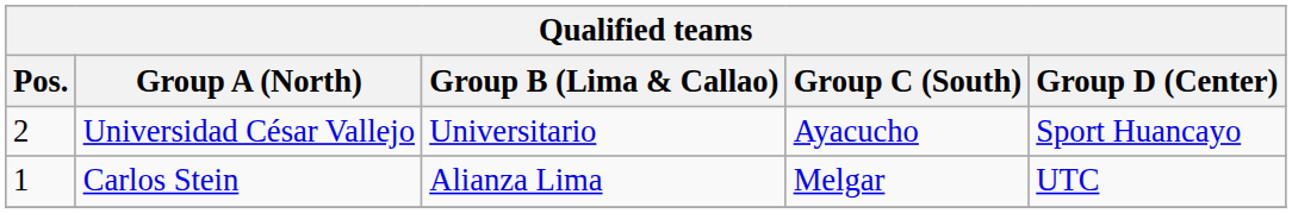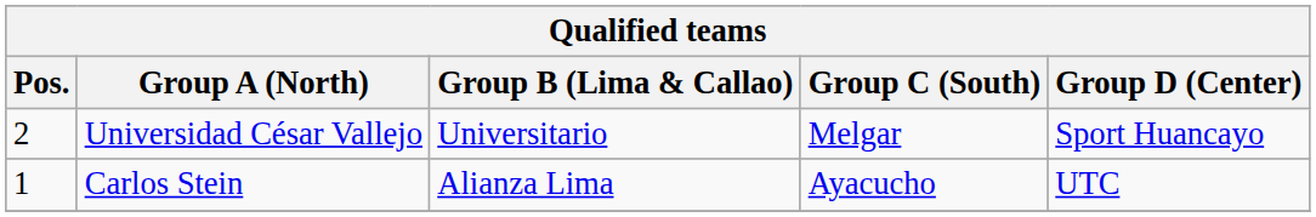Universidad César Vallejo | Group C (South): Ayacucho -> Melgar
Carlos Stein | Group C (South): Melgar -> Ayacucho
